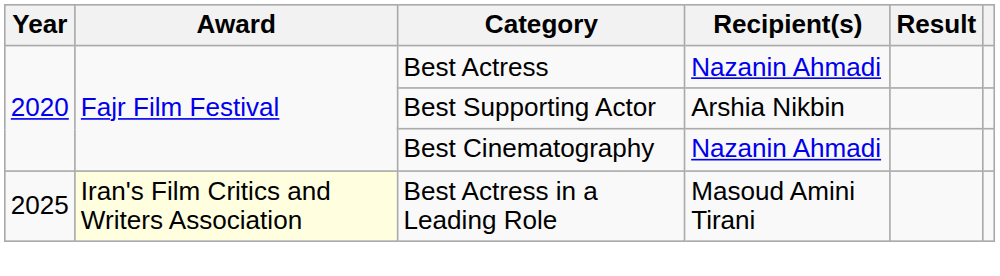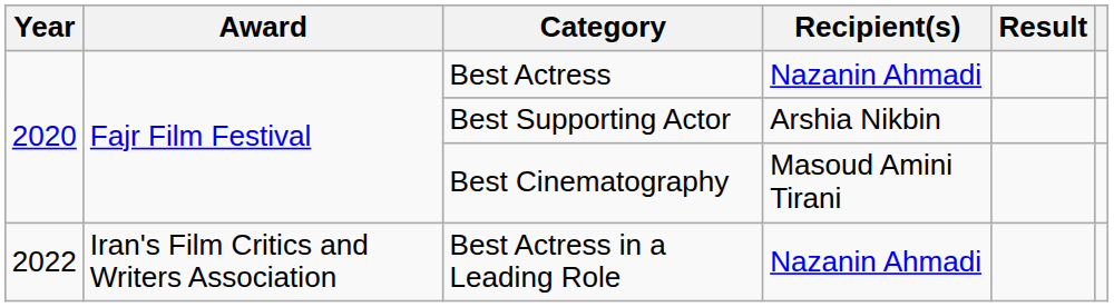Best Cinematography | Recipient(s): Nazanin Ahmadi -> Masoud Amini Tirani
Best Actress in a Leading Role | Year: 2025 -> 2022
Best Actress in a Leading Role | Award: lightyellow background -> no background
Best Actress in a Leading Role | Recipient(s): Masoud Amini Tirani -> Nazanin Ahmadi
